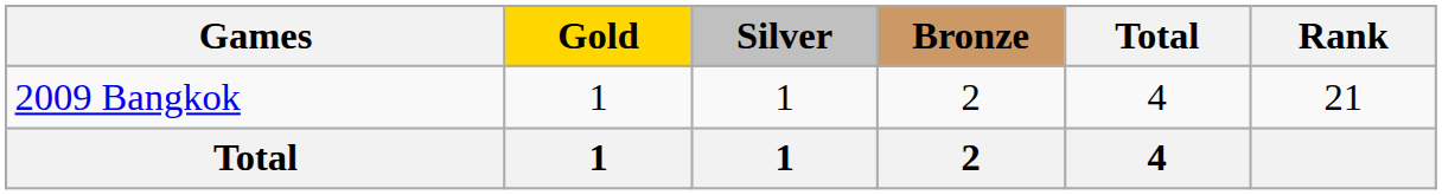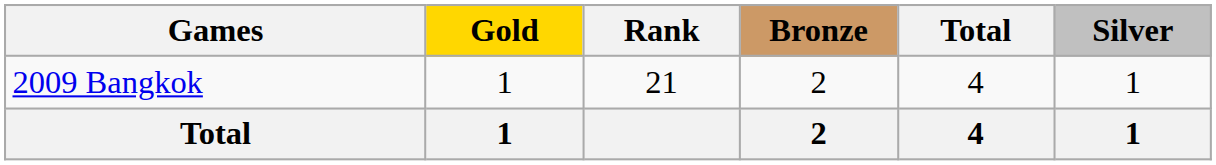columns swapped: Silver <-> Rank
